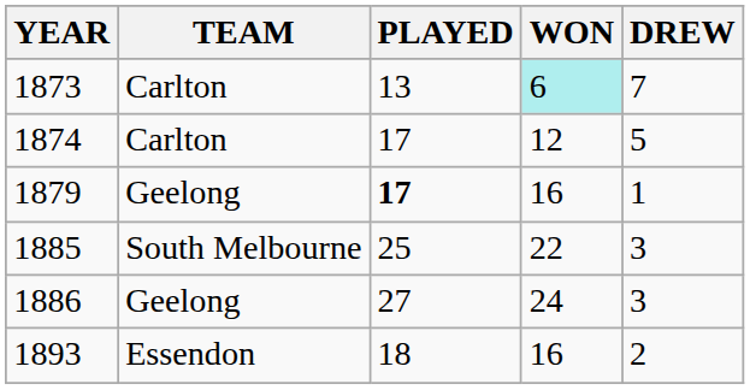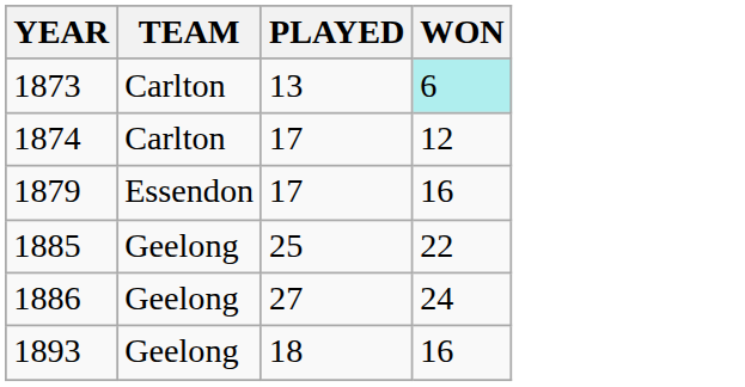- column: DREW | 7 | 5 | 1 | 3 | 3 | 2
1879 | TEAM: Geelong -> Essendon
1879 | PLAYED: bold -> normal
1885 | TEAM: South Melbourne -> Geelong
1893 | TEAM: Essendon -> Geelong
